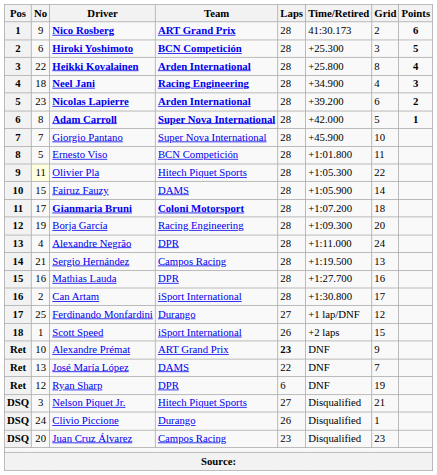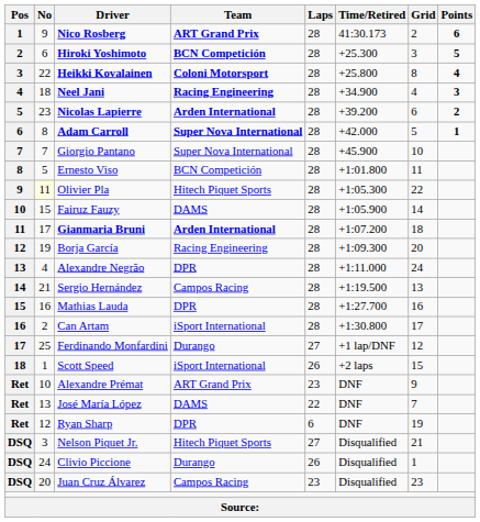Heikki Kovalainen | Team: Arden International -> Coloni Motorsport
Gianmaria Bruni | Team: Coloni Motorsport -> Arden International
Alexandre Prémat | Laps: bold -> normal
